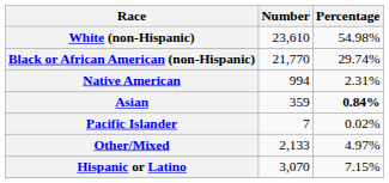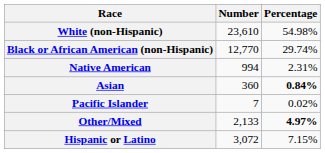Black or African American (non-Hispanic) | Number: 21,770 -> 12,770
Asian | Number: 359 -> 360
Other/Mixed | Percentage: normal -> bold
Hispanic or Latino | Number: 3,070 -> 3,072
